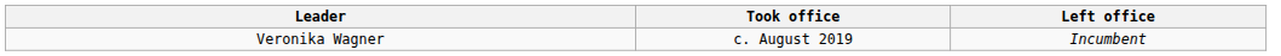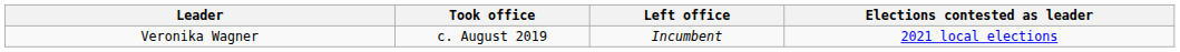+ column: Elections contested as leader | 2021 local elections
